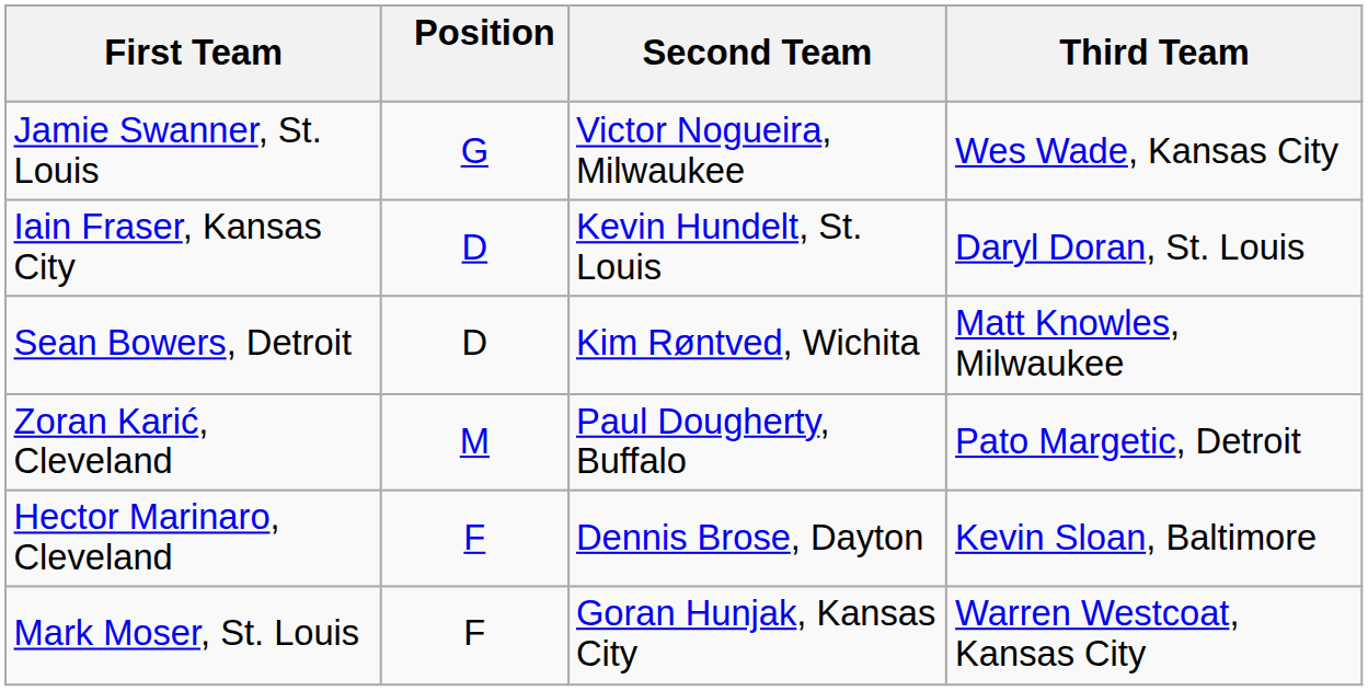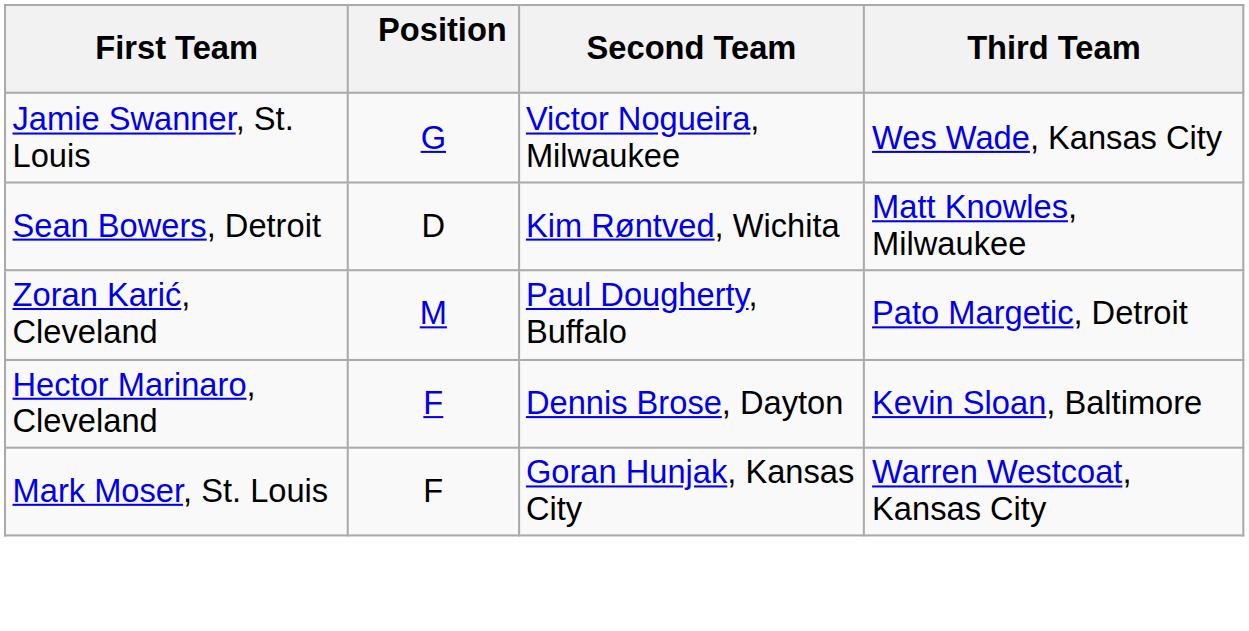- row: Iain Fraser, Kansas City | D | Kevin Hundelt, St. Louis | Daryl Doran, St. Louis
